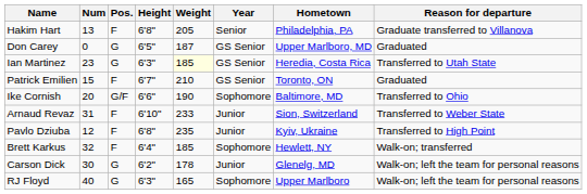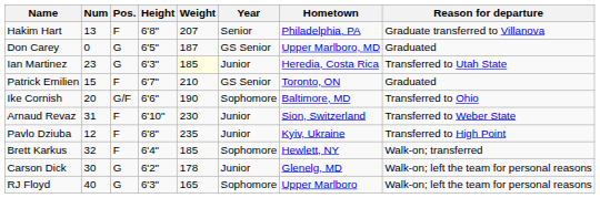Hakim Hart | Weight: 205 -> 207
Ian Martinez | Year: GS Senior -> Junior
Arnaud Revaz | Weight: 233 -> 230
